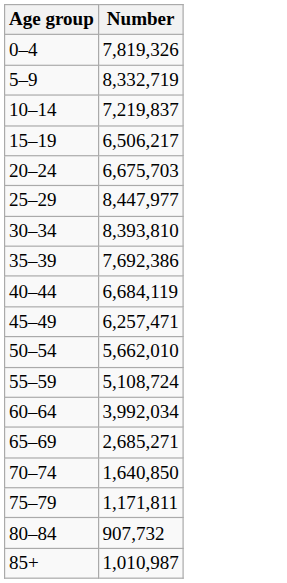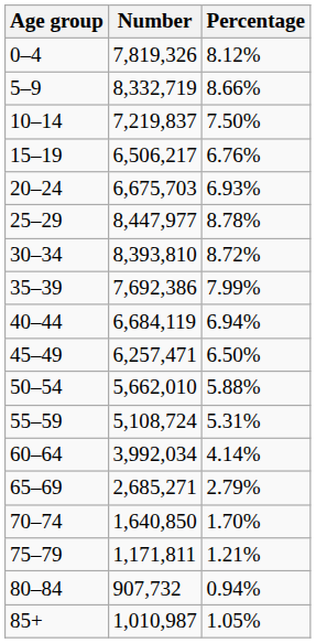+ column: Percentage | 8.12% | 8.66% | 7.50% | 6.76% | 6.93% | 8.78% | 8.72% | 7.99% | 6.94% | 6.50% | 5.88% | 5.31% | 4.14% | 2.79% | 1.70% | 1.21% | 0.94% | 1.05%
